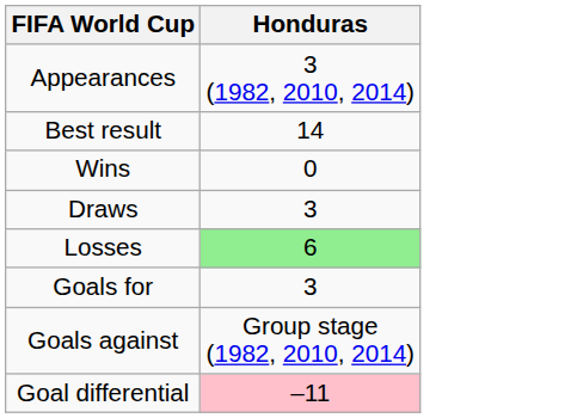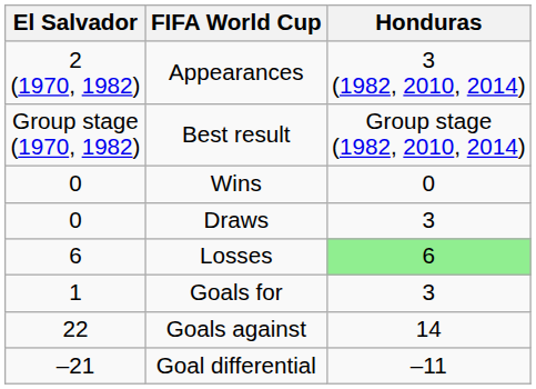+ column: El Salvador | 2 (1970, 1982) | Group stage (1970, 1982) | 0 | 0 | 6 | 1 | 22 | –21
Best result | Honduras: 14 -> Group stage (1982, 2010, 2014)
Goals against | Honduras: Group stage (1982, 2010, 2014) -> 14
Goal differential | Honduras: pink background -> no background
